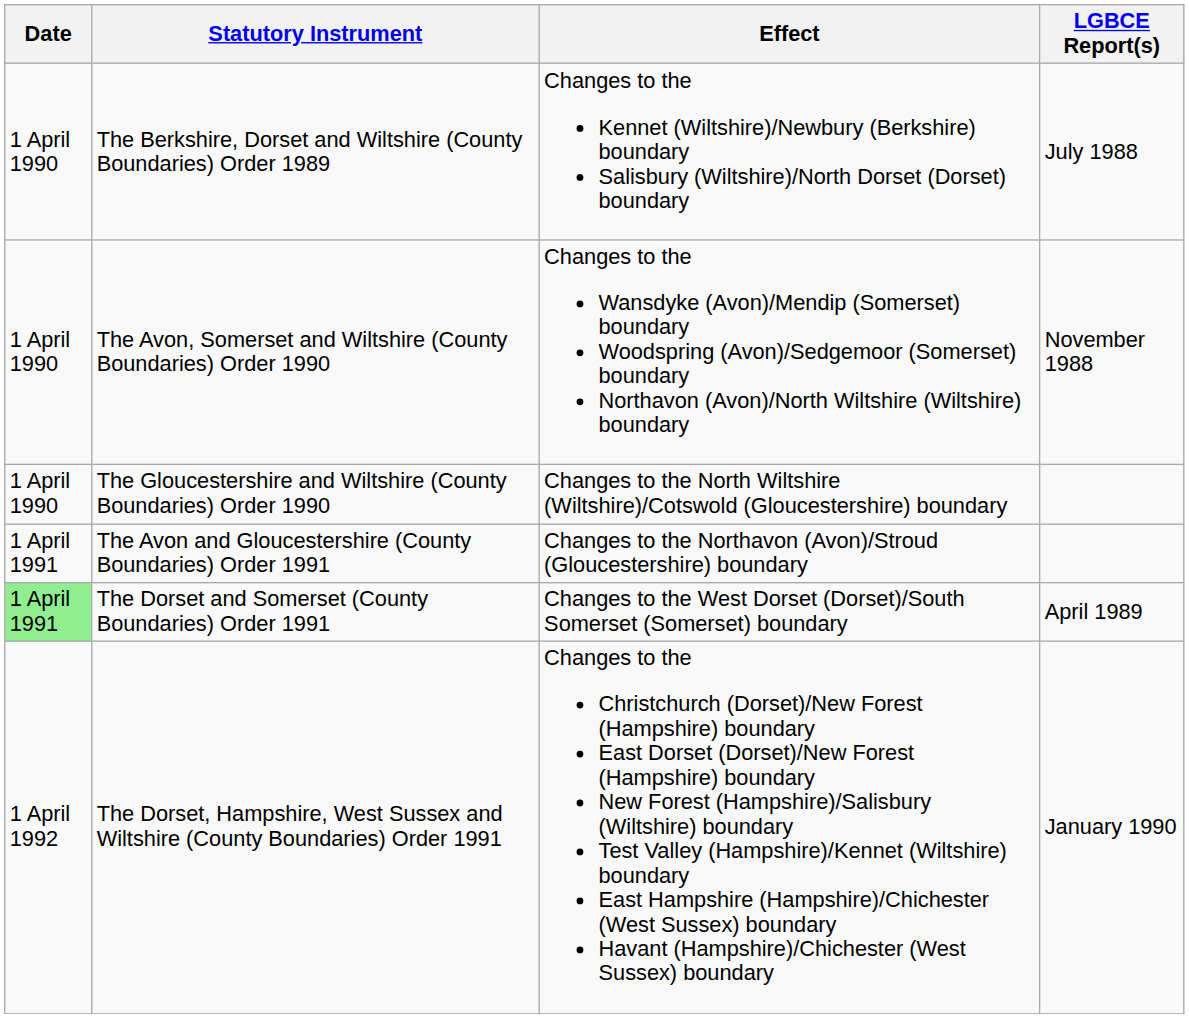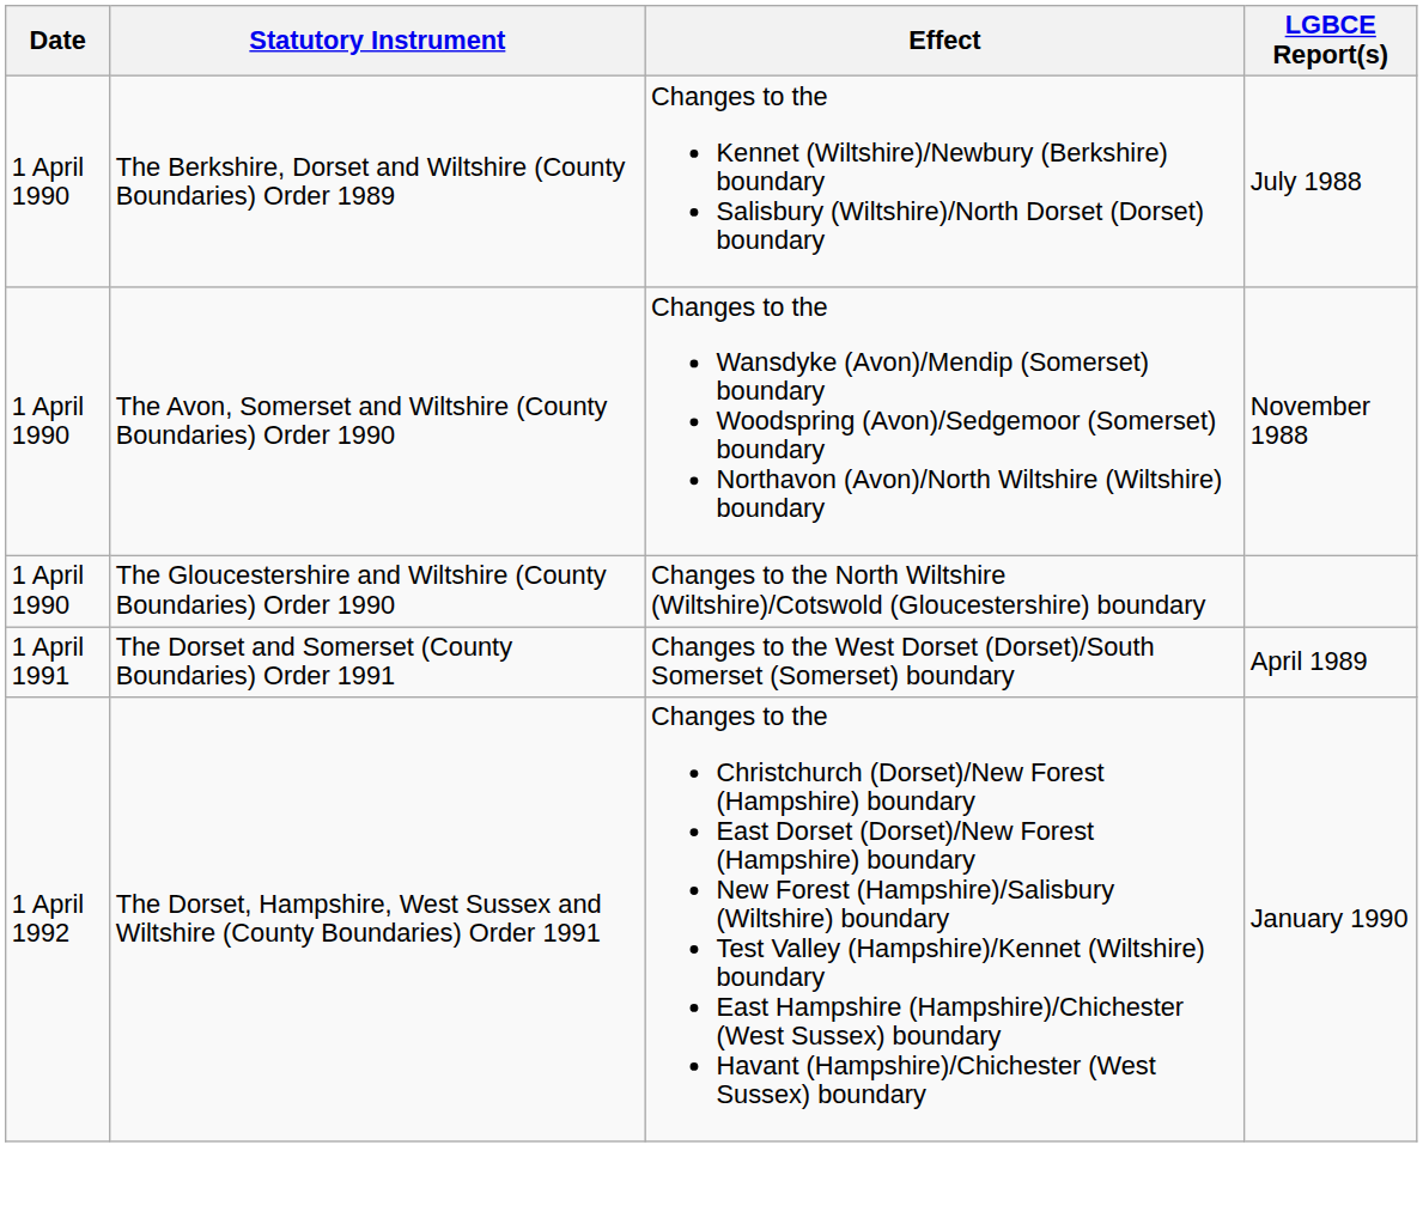- row: 1 April 1991 | The Avon and Gloucestershire (County Boundaries) Order 1991 | Changes to the Northavon (Avon)/Stroud (Gloucestershire) boundary
The Dorset and Somerset (County Boundaries) Order 1991 | Date: lightgreen background -> no background
